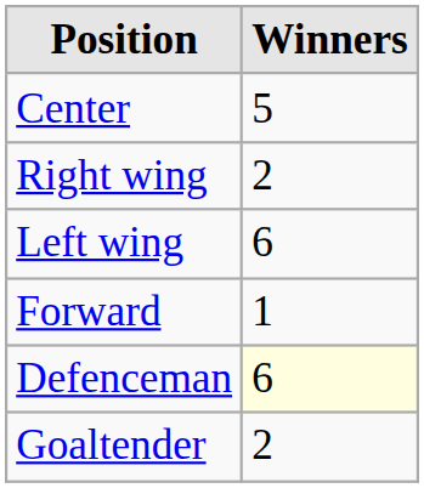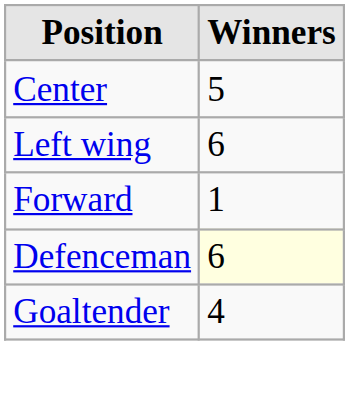- row: Right wing | 2
Goaltender | Winners: 2 -> 4
